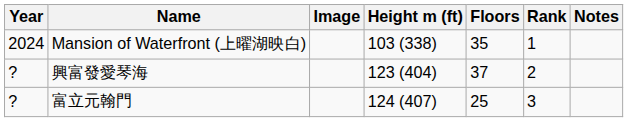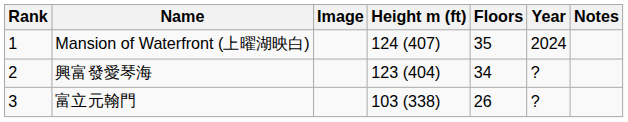columns swapped: Rank <-> Year
Mansion of Waterfront (上曜湖映白) | Height m (ft): 103 (338) -> 124 (407)
興富發愛琴海 | Floors: 37 -> 34
富立元翰門 | Height m (ft): 124 (407) -> 103 (338)
富立元翰門 | Floors: 25 -> 26
